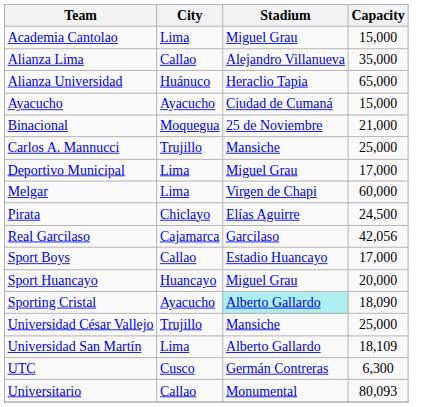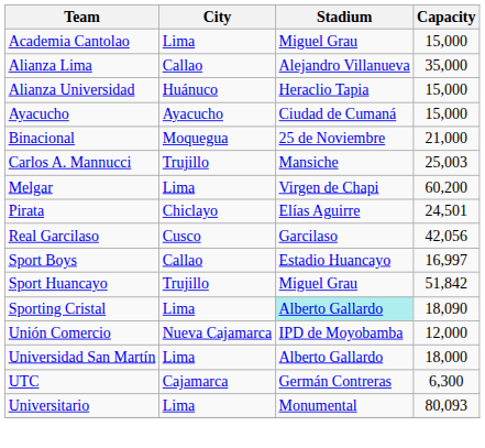Alianza Universidad | Capacity: 65,000 -> 15,000
Carlos A. Mannucci | Capacity: 25,000 -> 25,003
- row: Deportivo Municipal | Lima | Miguel Grau | 17,000
Melgar | Capacity: 60,000 -> 60,200
Pirata | Capacity: 24,500 -> 24,501
Real Garcilaso | City: Cajamarca -> Cusco
Sport Boys | Capacity: 17,000 -> 16,997
Sport Huancayo | City: Huancayo -> Trujillo
Sport Huancayo | Capacity: 20,000 -> 51,842
Sporting Cristal | City: Ayacucho -> Lima
+ row: Unión Comercio | Nueva Cajamarca | IPD de Moyobamba | 12,000
- row: Universidad César Vallejo | Trujillo | Mansiche | 25,000
Universidad San Martín | Capacity: 18,109 -> 18,000
UTC | City: Cusco -> Cajamarca
Universitario | City: Callao -> Lima
